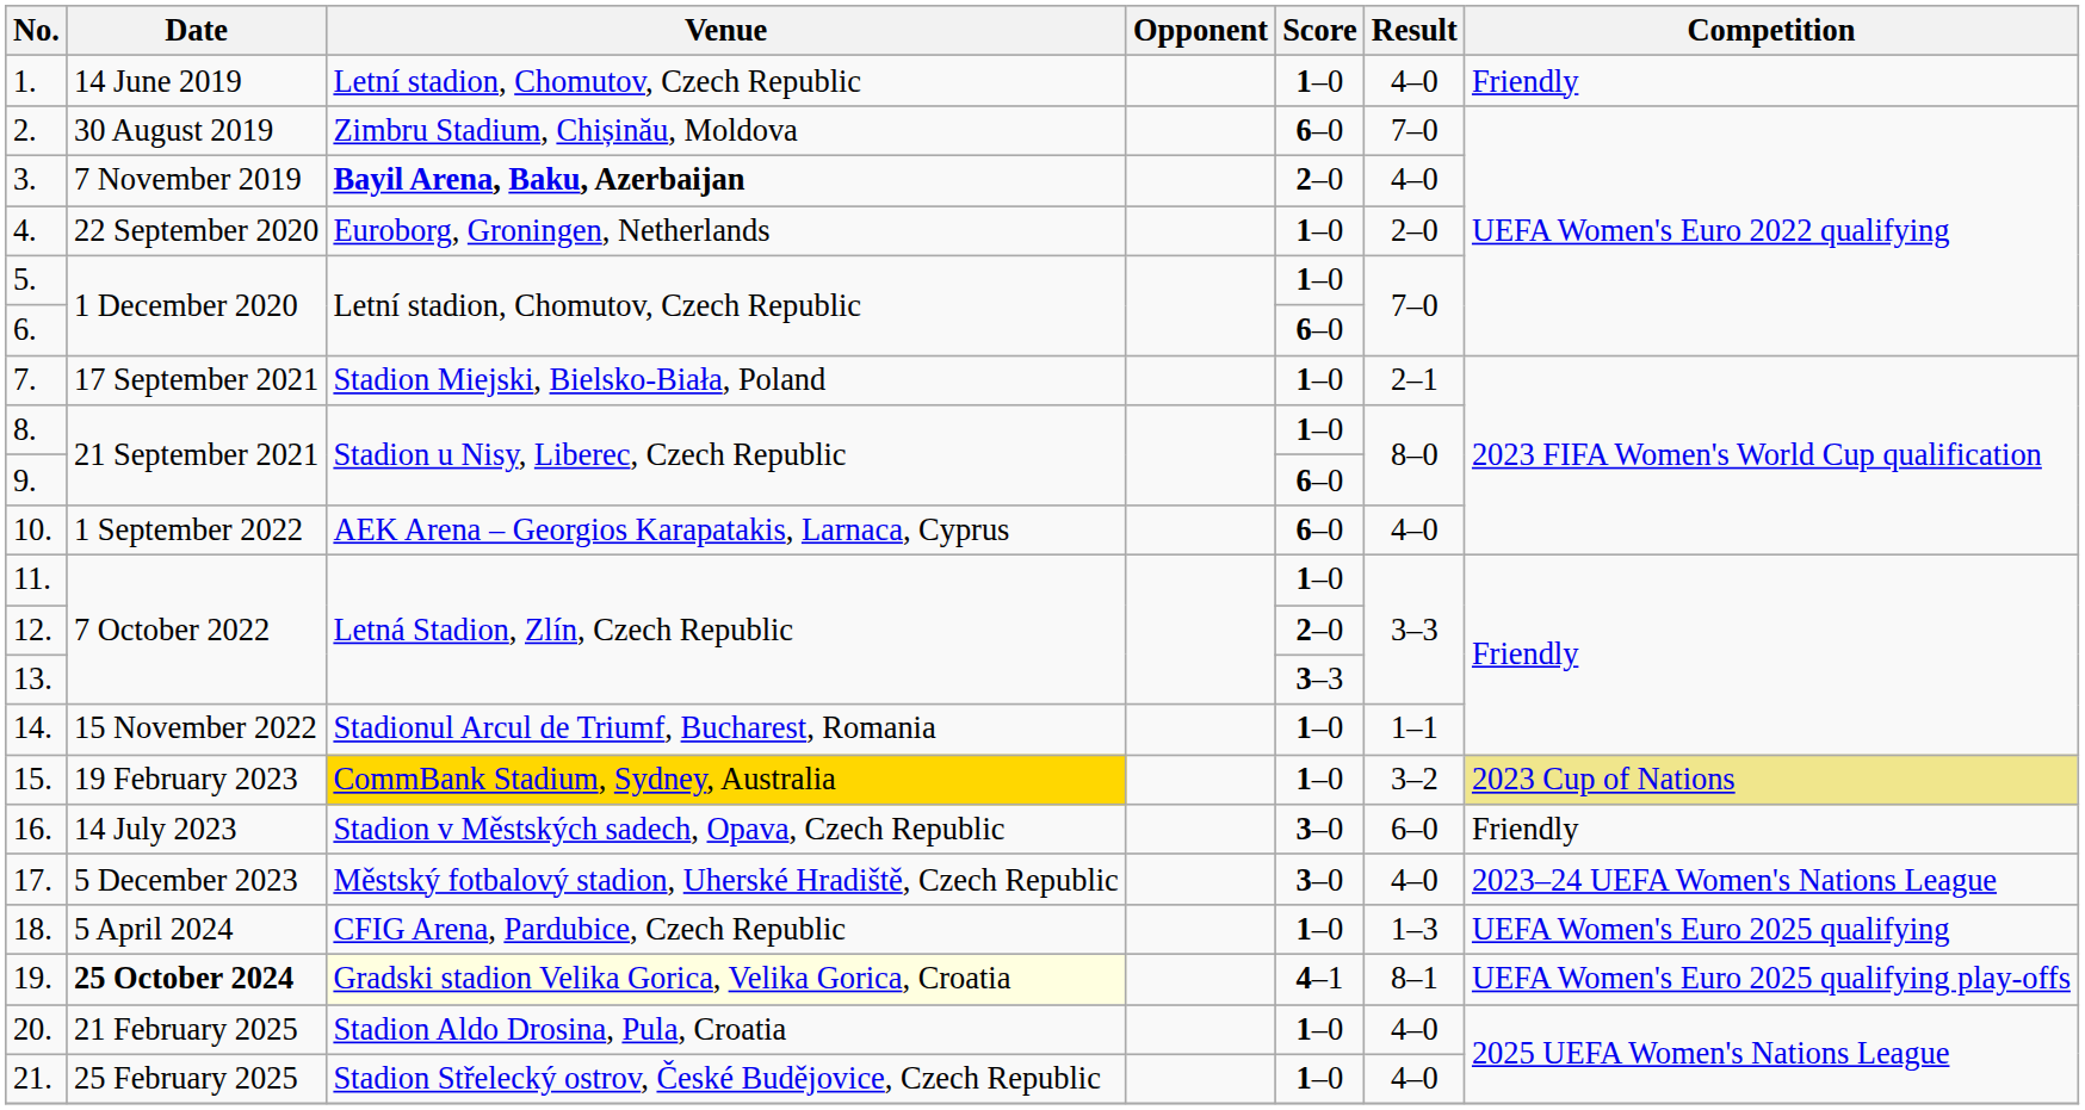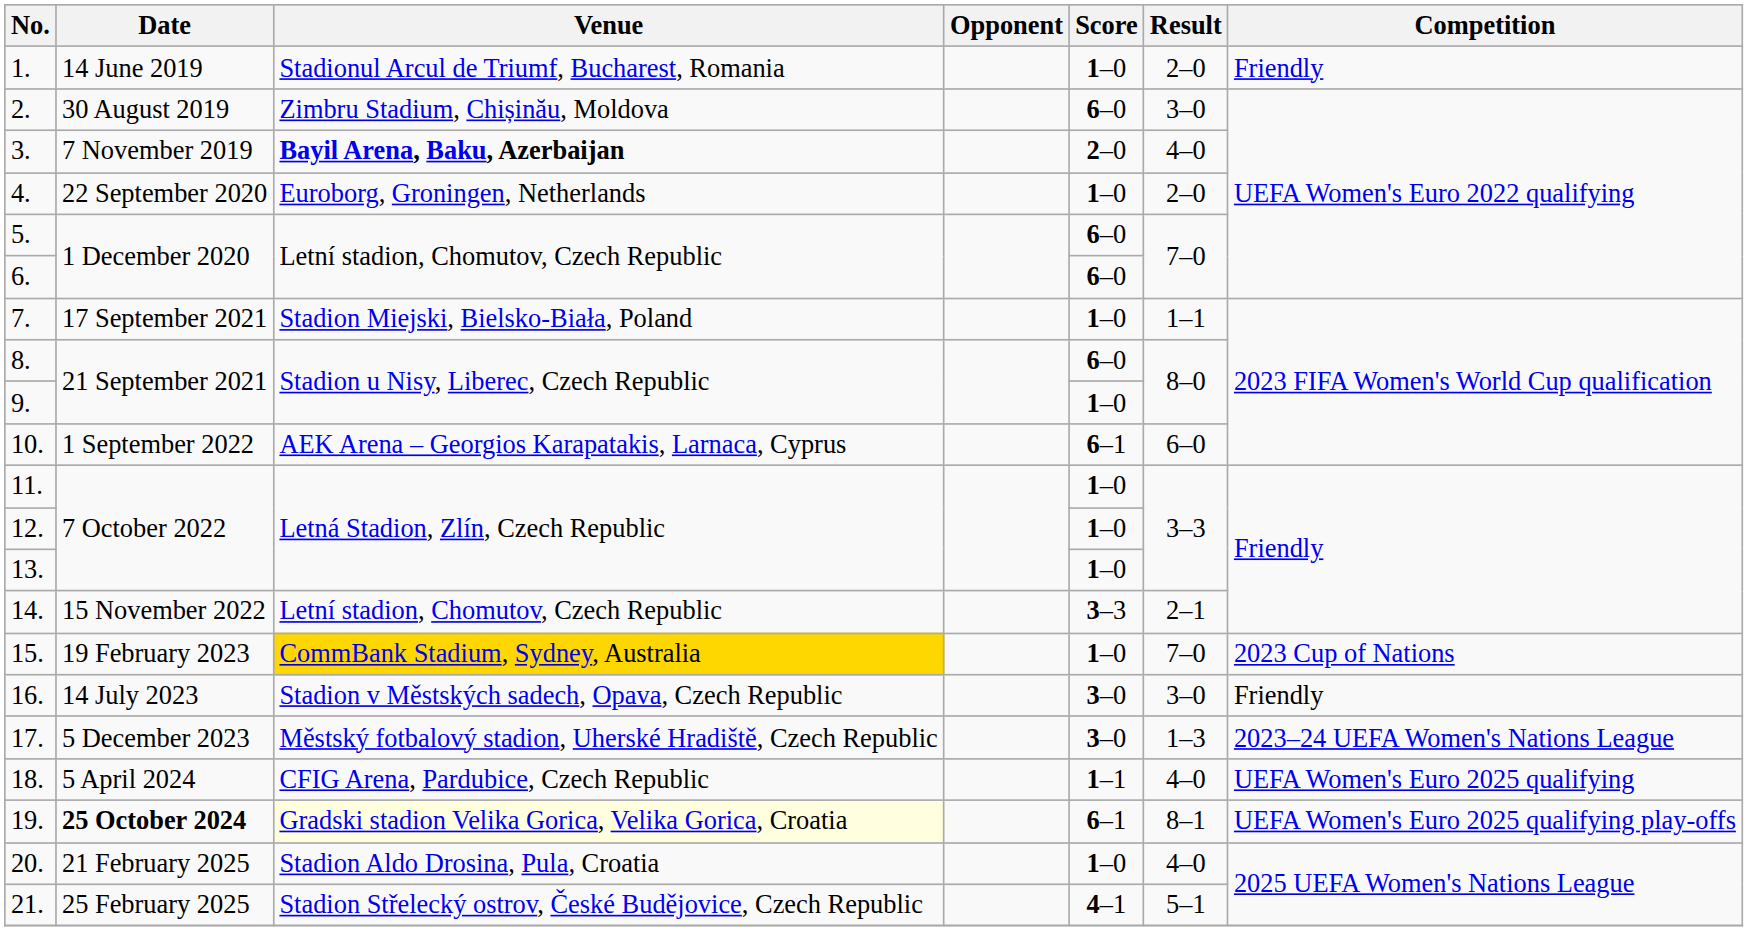1. | Venue: Letní stadion, Chomutov, Czech Republic -> Stadionul Arcul de Triumf, Bucharest, Romania
1. | Result: 4–0 -> 2–0
2. | Result: 7–0 -> 3–0
5. | Score: 1–0 -> 6–0
7. | Result: 2–1 -> 1–1
8. | Score: 1–0 -> 6–0
9. | Score: 6–0 -> 1–0
10. | Score: 6–0 -> 6–1
10. | Result: 4–0 -> 6–0
12. | Score: 2–0 -> 1–0
13. | Score: 3–3 -> 1–0
14. | Venue: Stadionul Arcul de Triumf, Bucharest, Romania -> Letní stadion, Chomutov, Czech Republic
14. | Score: 1–0 -> 3–3
14. | Result: 1–1 -> 2–1
15. | Result: 3–2 -> 7–0
15. | Competition: khaki background -> no background
16. | Result: 6–0 -> 3–0
17. | Result: 4–0 -> 1–3
18. | Score: 1–0 -> 1–1
18. | Result: 1–3 -> 4–0
19. | Score: 4–1 -> 6–1
21. | Score: 1–0 -> 4–1
21. | Result: 4–0 -> 5–1
